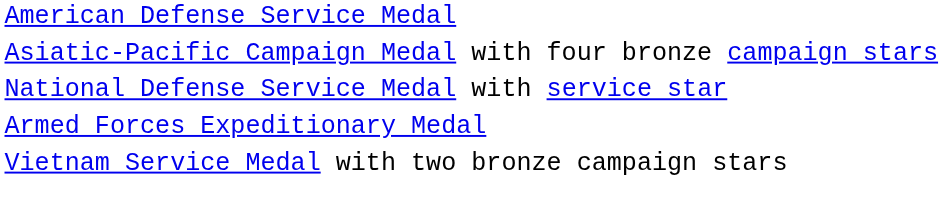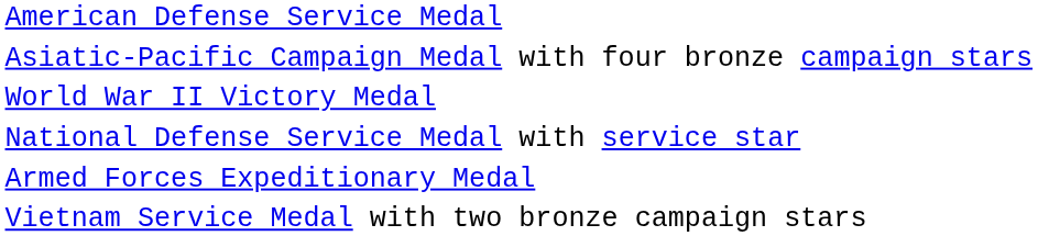+ row: World War II Victory Medal
